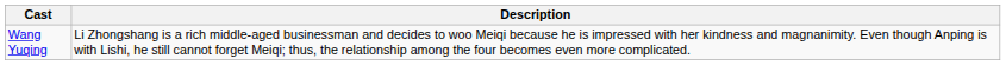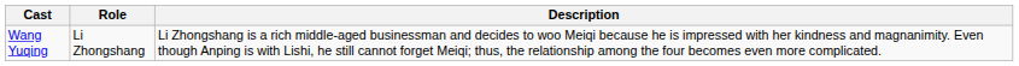+ column: Role | Li Zhongshang
